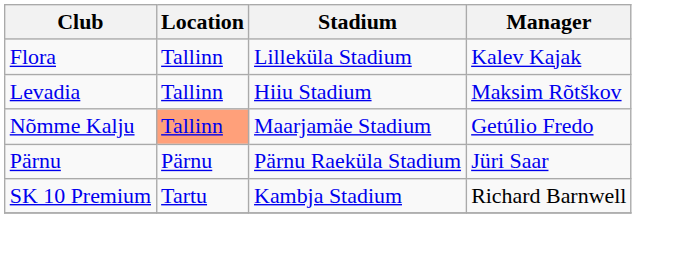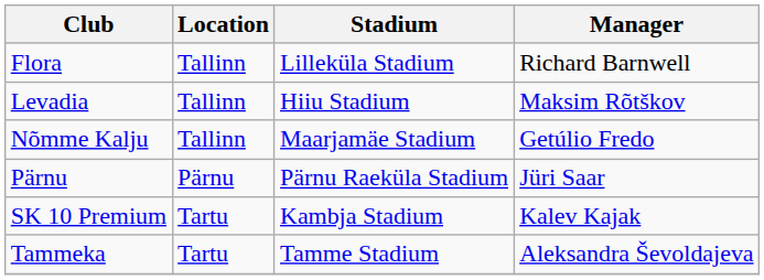Flora | Manager: Kalev Kajak -> Richard Barnwell
Nõmme Kalju | Location: lightsalmon background -> no background
SK 10 Premium | Manager: Richard Barnwell -> Kalev Kajak
+ row: Tammeka | Tartu | Tamme Stadium | Aleksandra Ševoldajeva
